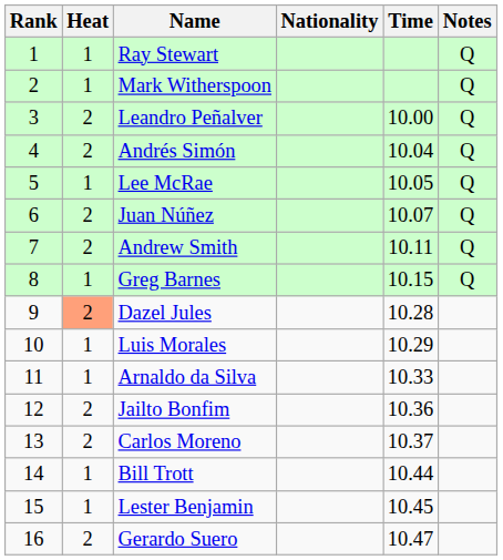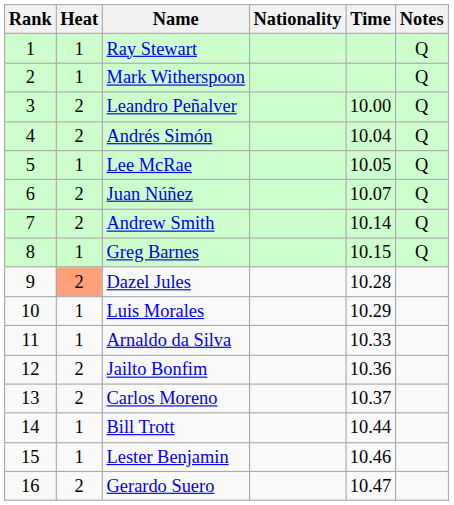Andrew Smith | Time: 10.11 -> 10.14
Lester Benjamin | Time: 10.45 -> 10.46
